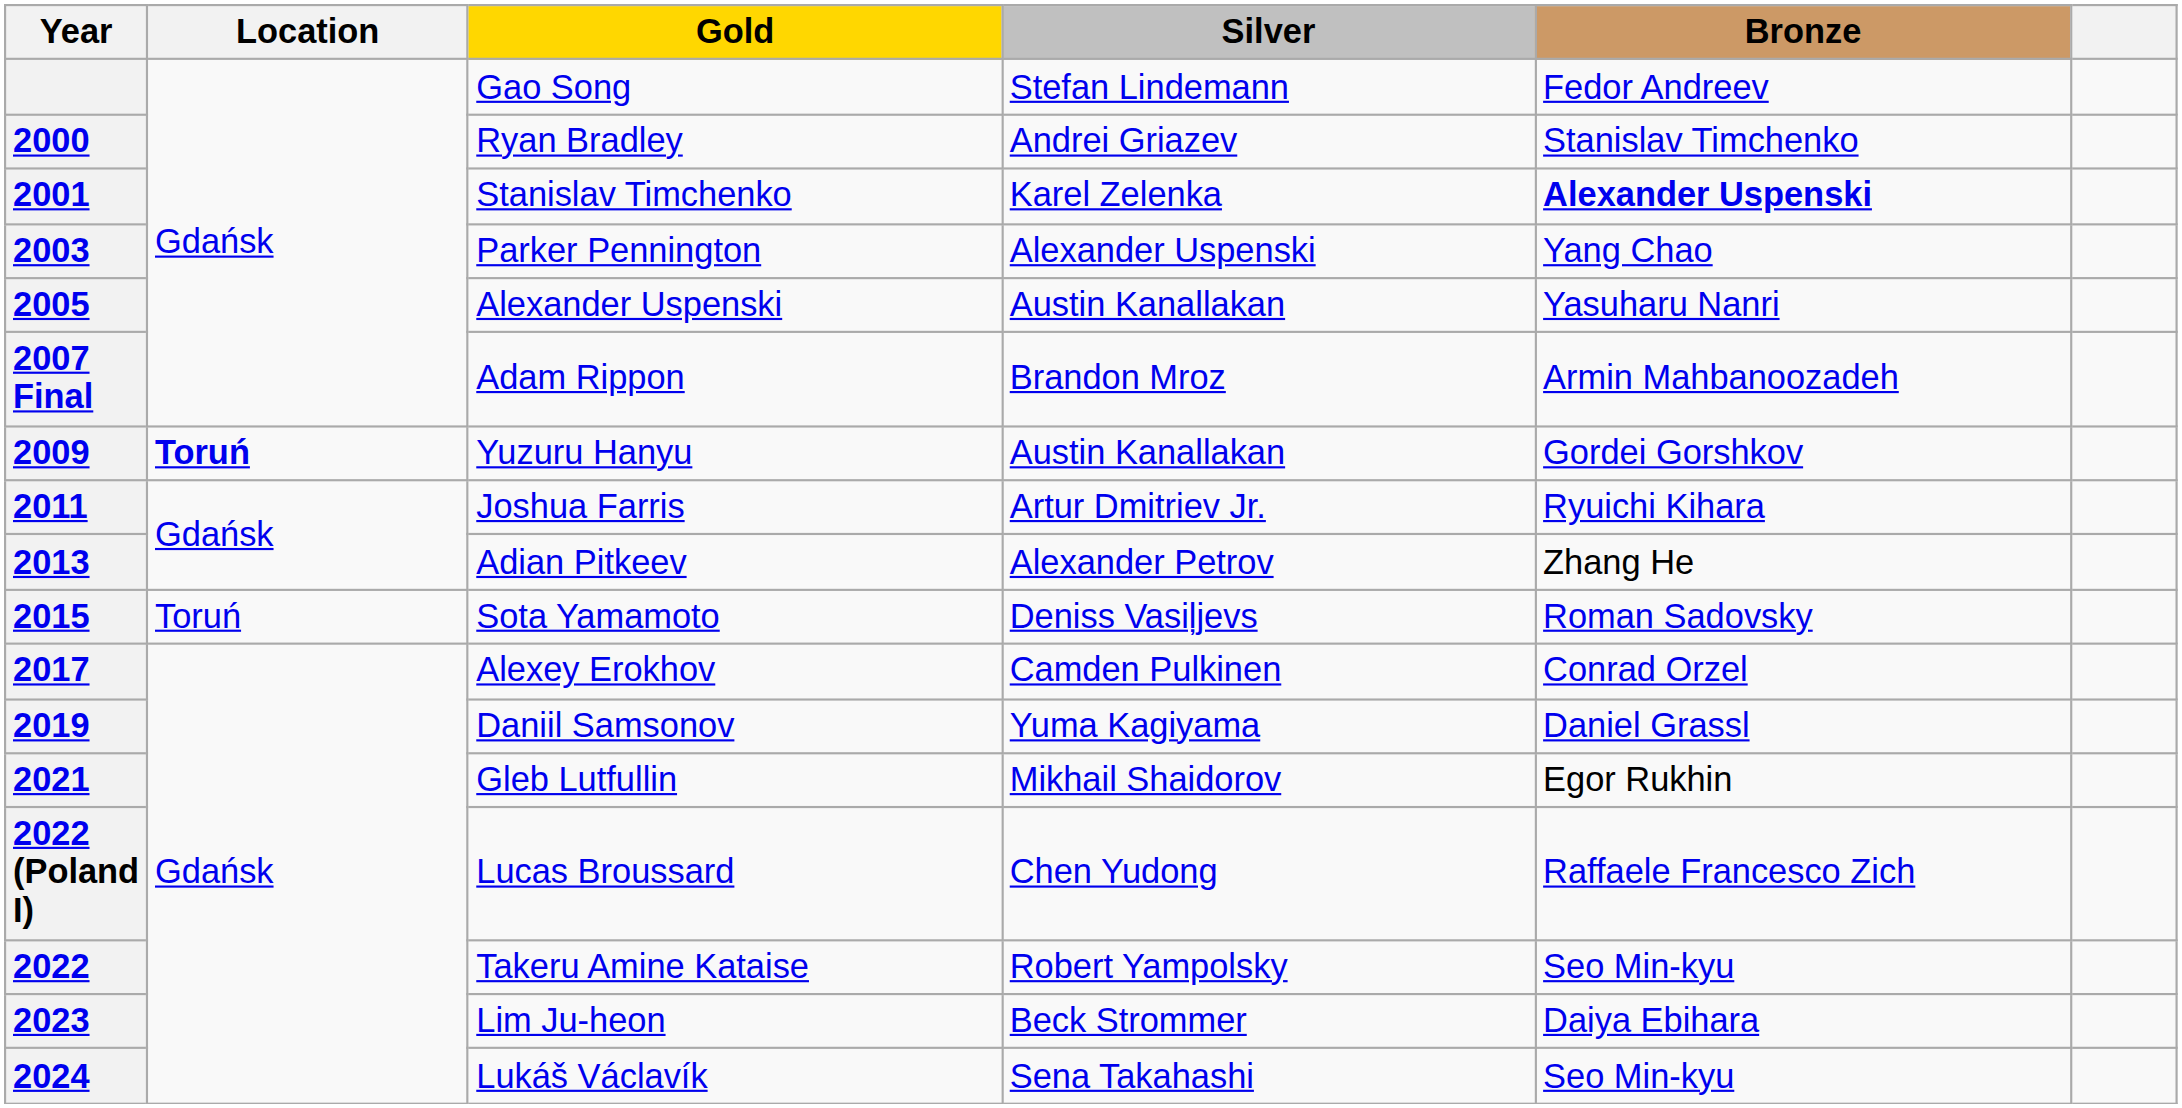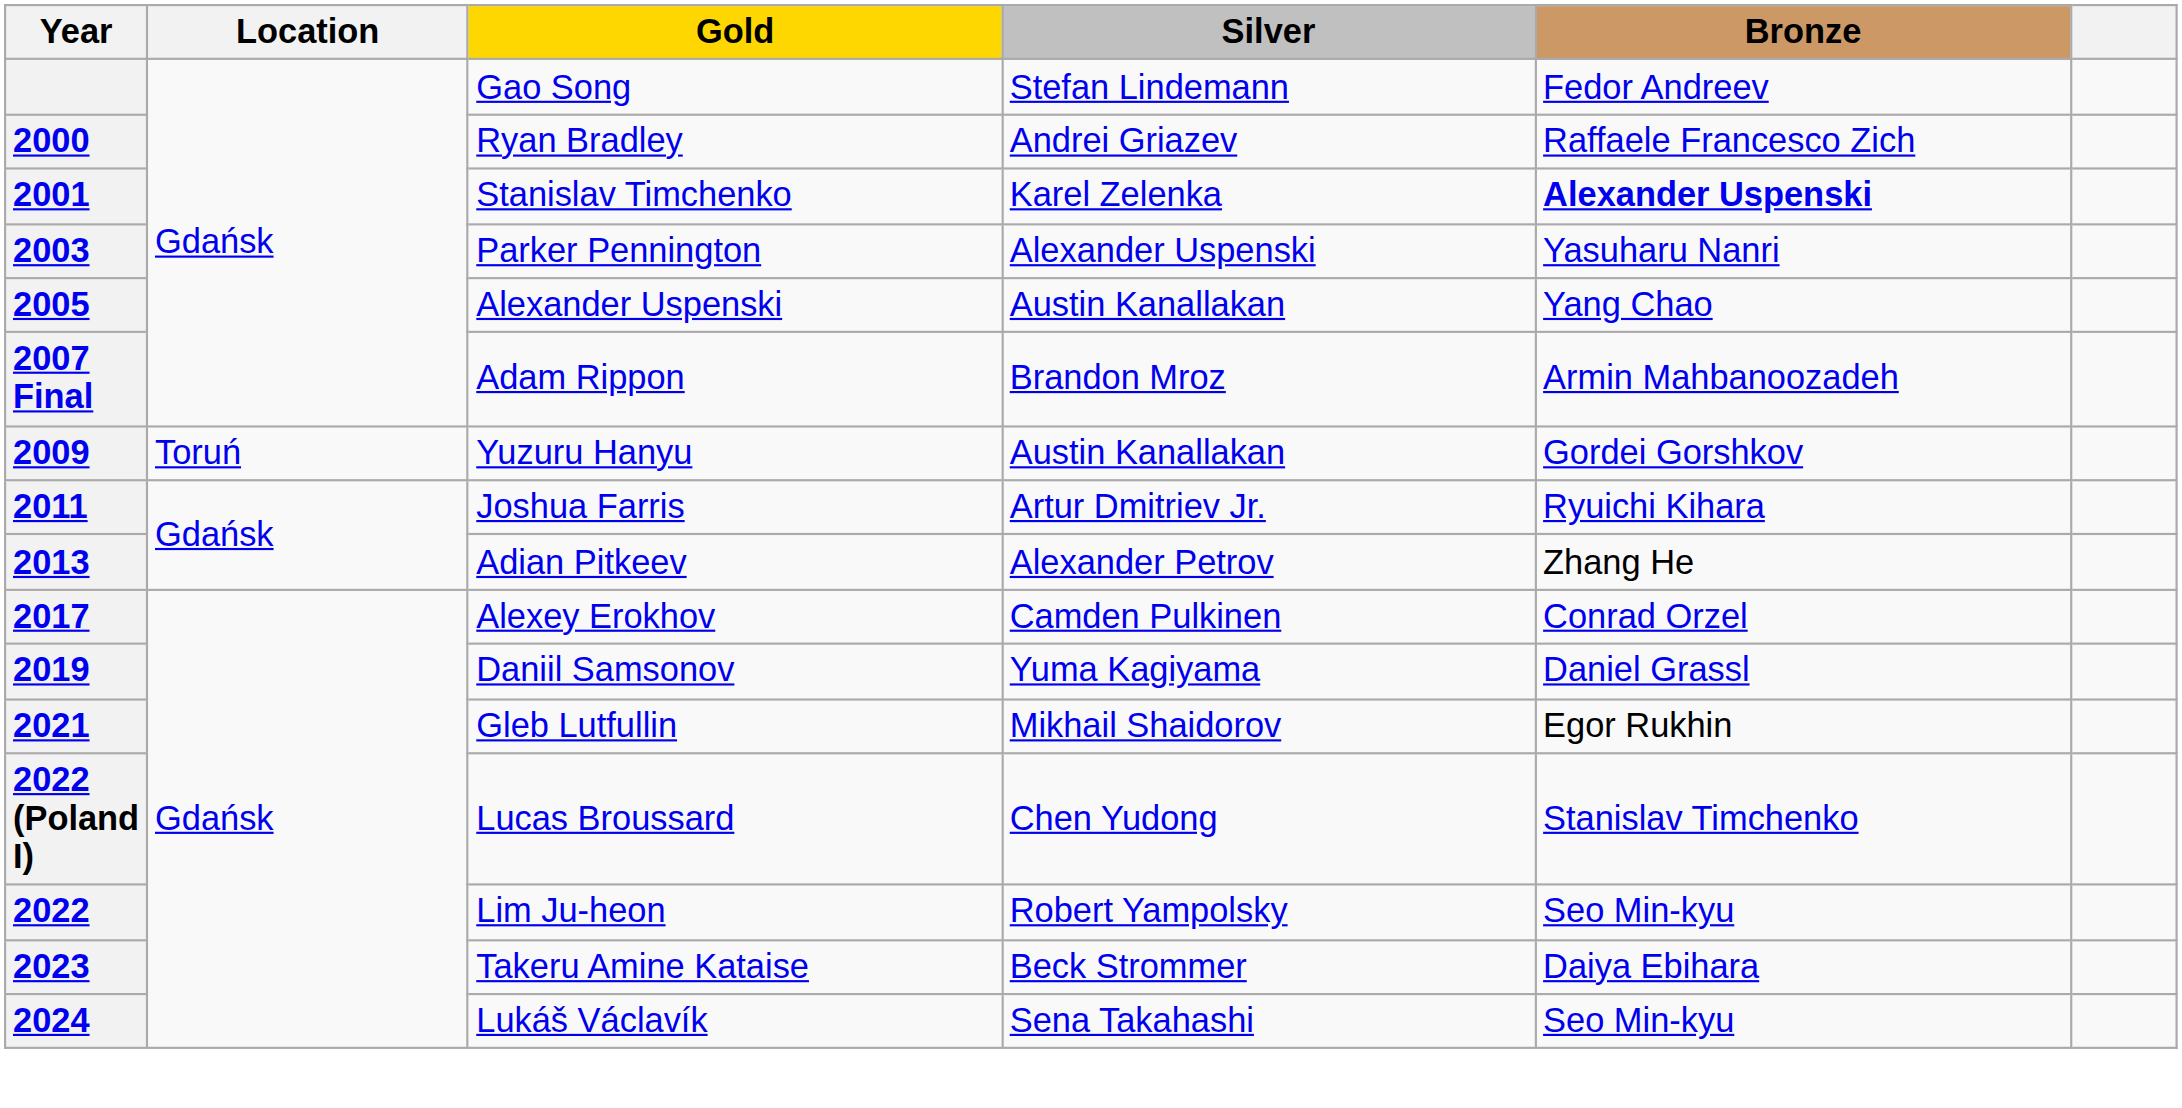2000 | Bronze: Stanislav Timchenko -> Raffaele Francesco Zich
2003 | Bronze: Yang Chao -> Yasuharu Nanri
2005 | Bronze: Yasuharu Nanri -> Yang Chao
2009 | Location: bold -> normal
- row: 2015 | Toruń | Sota Yamamoto | Deniss Vasiļjevs | Roman Sadovsky
2022 (Poland I) | Bronze: Raffaele Francesco Zich -> Stanislav Timchenko
2022 | Gold: Takeru Amine Kataise -> Lim Ju-heon
2023 | Gold: Lim Ju-heon -> Takeru Amine Kataise
